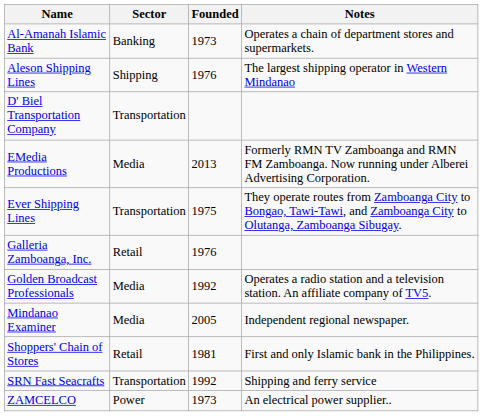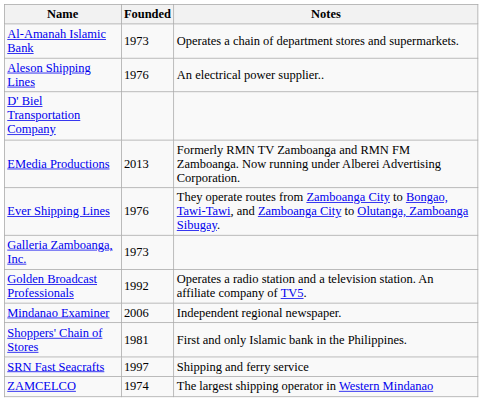- column: Sector | Banking | Shipping | Transportation | Media | Transportation | Retail | Media | Media | Retail | Transportation | Power
Aleson Shipping Lines | Notes: The largest shipping operator in Western Mindanao -> An electrical power supplier..
Ever Shipping Lines | Founded: 1975 -> 1976
Galleria Zamboanga, Inc. | Founded: 1976 -> 1973
Mindanao Examiner | Founded: 2005 -> 2006
SRN Fast Seacrafts | Founded: 1992 -> 1997
ZAMCELCO | Founded: 1973 -> 1974
ZAMCELCO | Notes: An electrical power supplier.. -> The largest shipping operator in Western Mindanao
